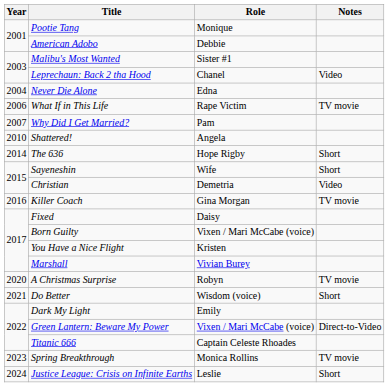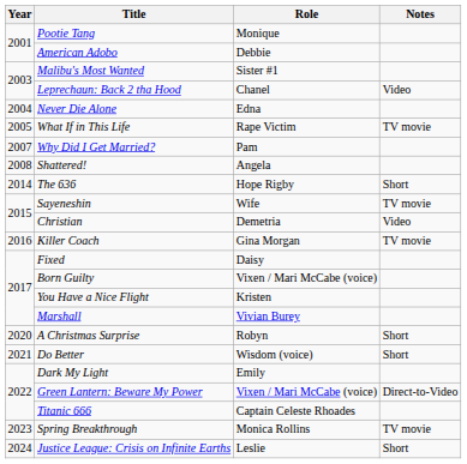What If in This Life | Year: 2006 -> 2005
Shattered! | Year: 2010 -> 2008
Sayeneshin | Notes: Short -> TV movie
A Christmas Surprise | Notes: TV movie -> Short
